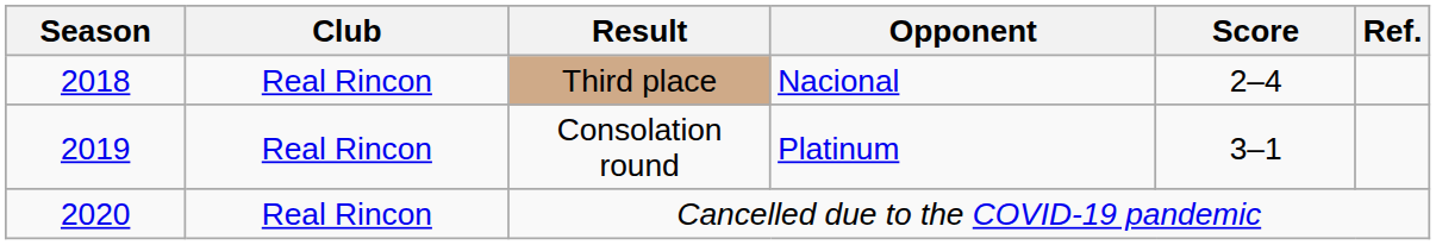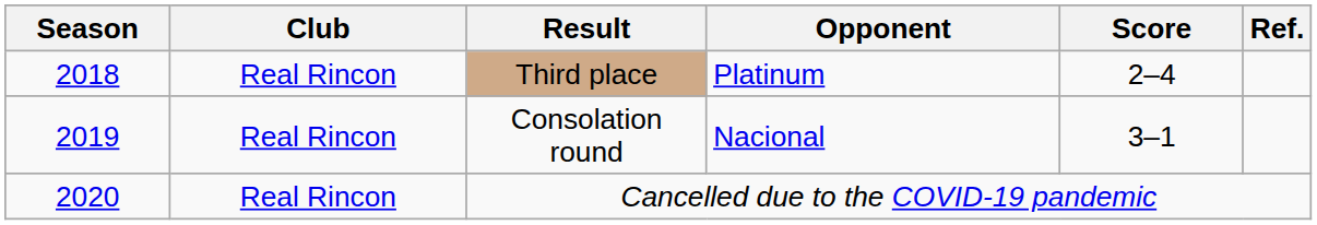Third place | Opponent: Nacional -> Platinum
Consolation round | Opponent: Platinum -> Nacional
